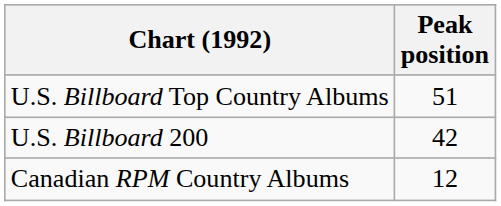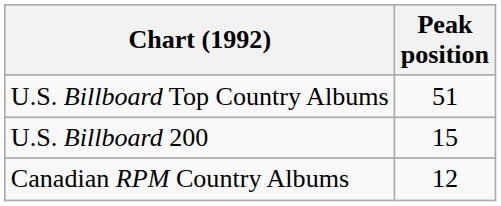U.S. Billboard 200 | Peak position: 42 -> 15
